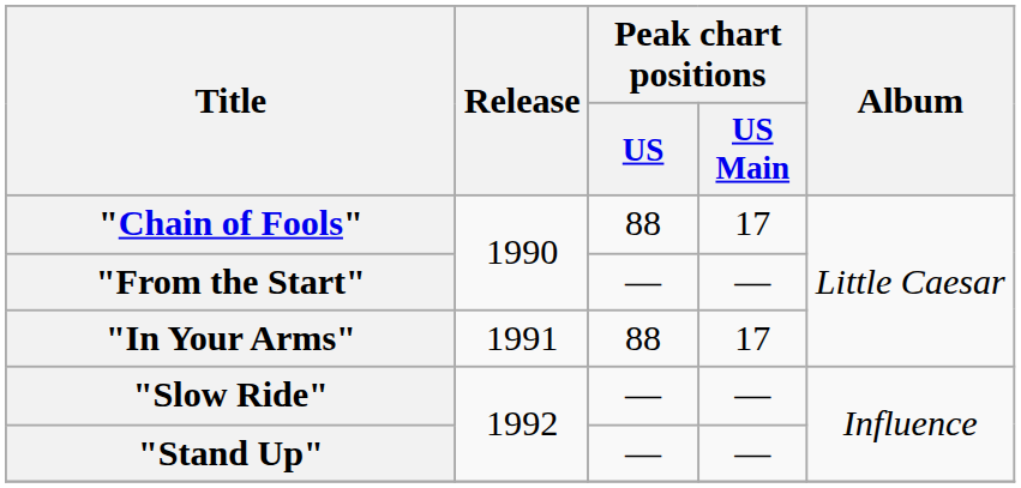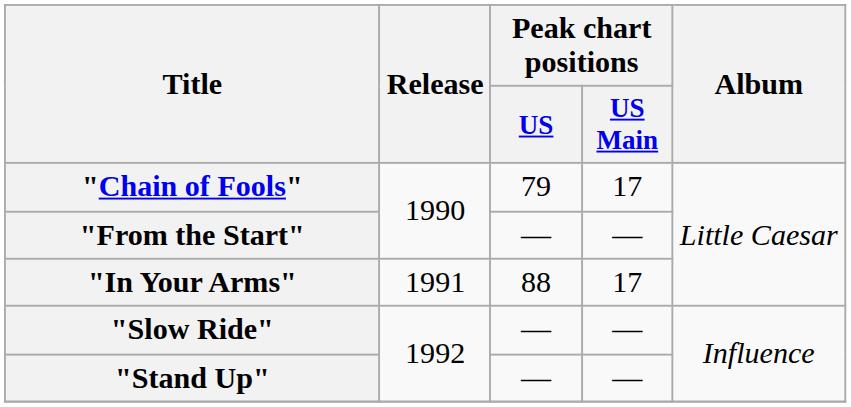"Chain of Fools" | Peak chart positions / US: 88 -> 79
